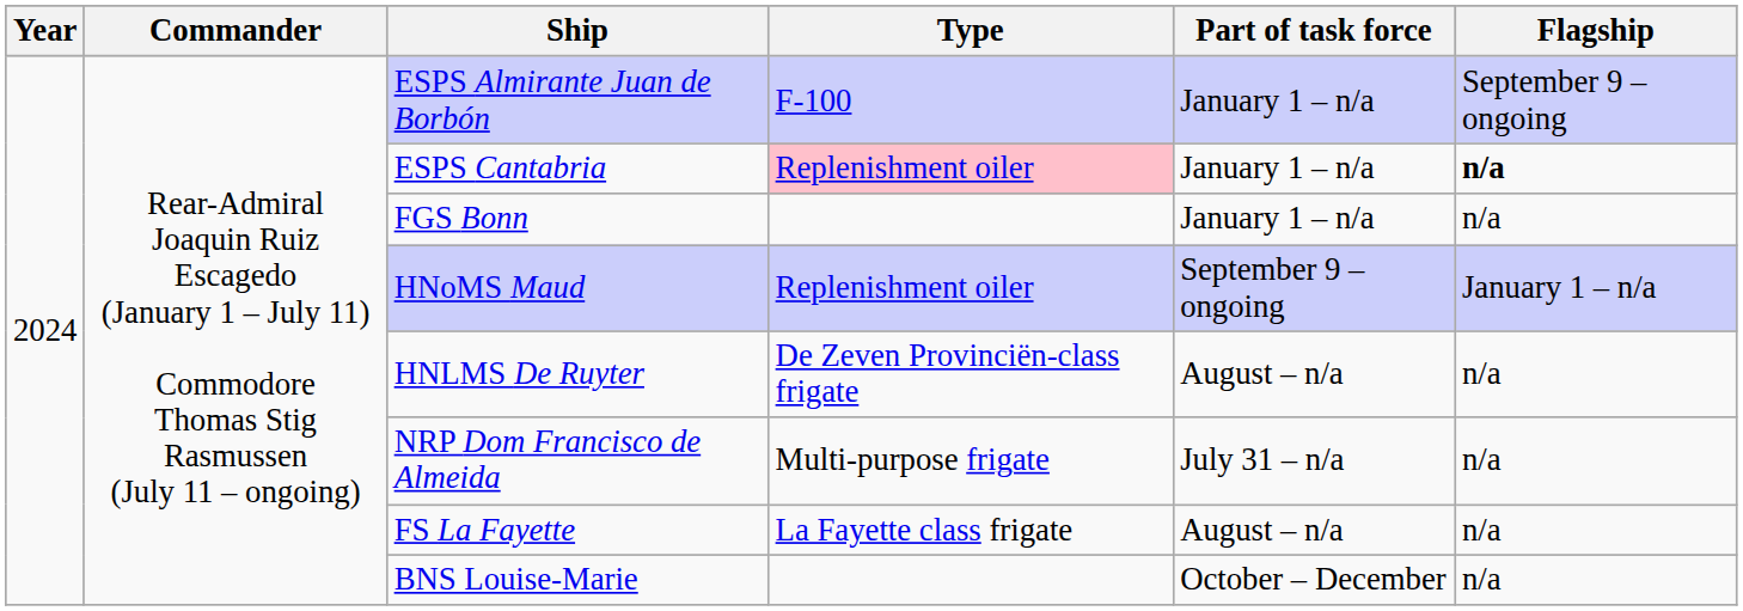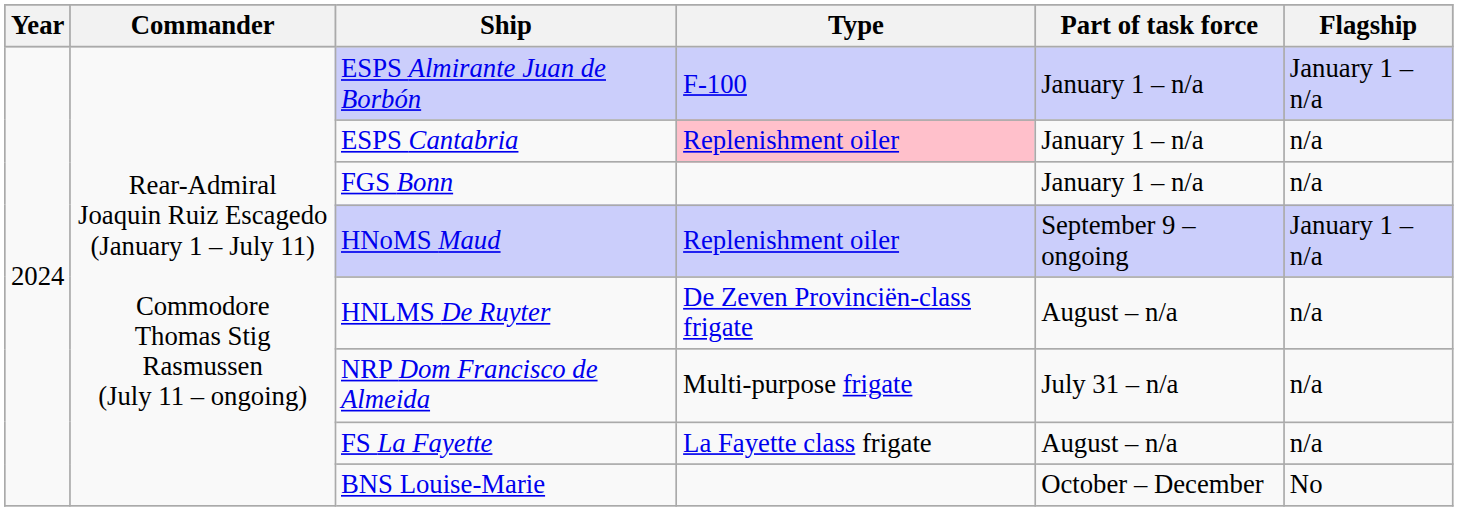ESPS Almirante Juan de Borbón | Flagship: September 9 – ongoing -> January 1 – n/a
ESPS Cantabria | Flagship: bold -> normal
BNS Louise-Marie | Flagship: n/a -> No
